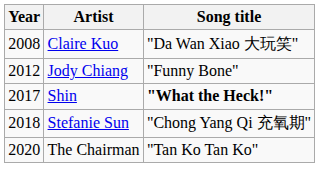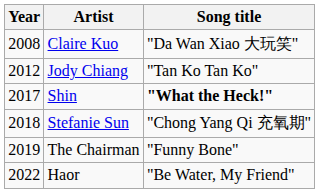Jody Chiang | Song title: "Funny Bone" -> "Tan Ko Tan Ko"
The Chairman | Year: 2020 -> 2019
The Chairman | Song title: "Tan Ko Tan Ko" -> "Funny Bone"
+ row: 2022 | Haor | "Be Water, My Friend"
